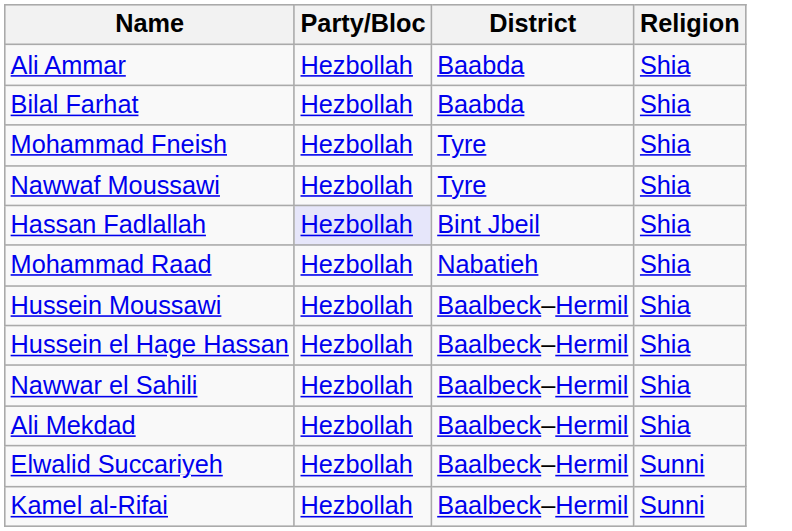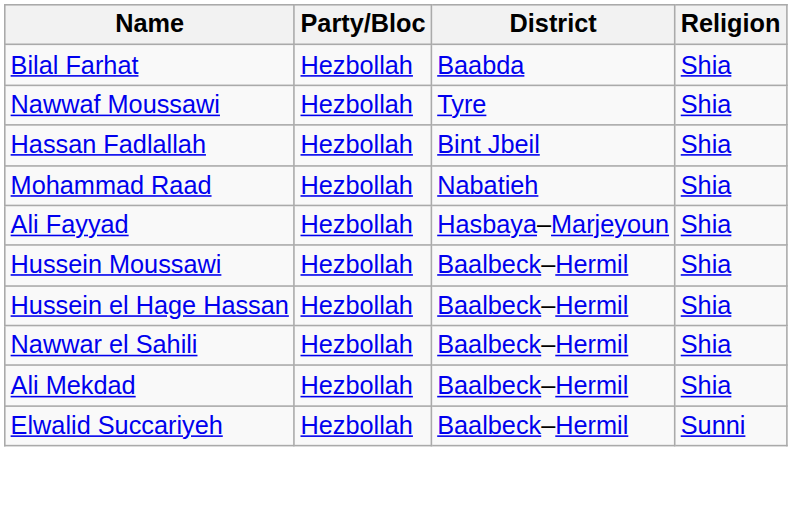- row: Ali Ammar | Hezbollah | Baabda | Shia
- row: Mohammad Fneish | Hezbollah | Tyre | Shia
Hassan Fadlallah | Party/Bloc: lavender background -> no background
+ row: Ali Fayyad | Hezbollah | Hasbaya–Marjeyoun | Shia
- row: Kamel al-Rifai | Hezbollah | Baalbeck–Hermil | Sunni
